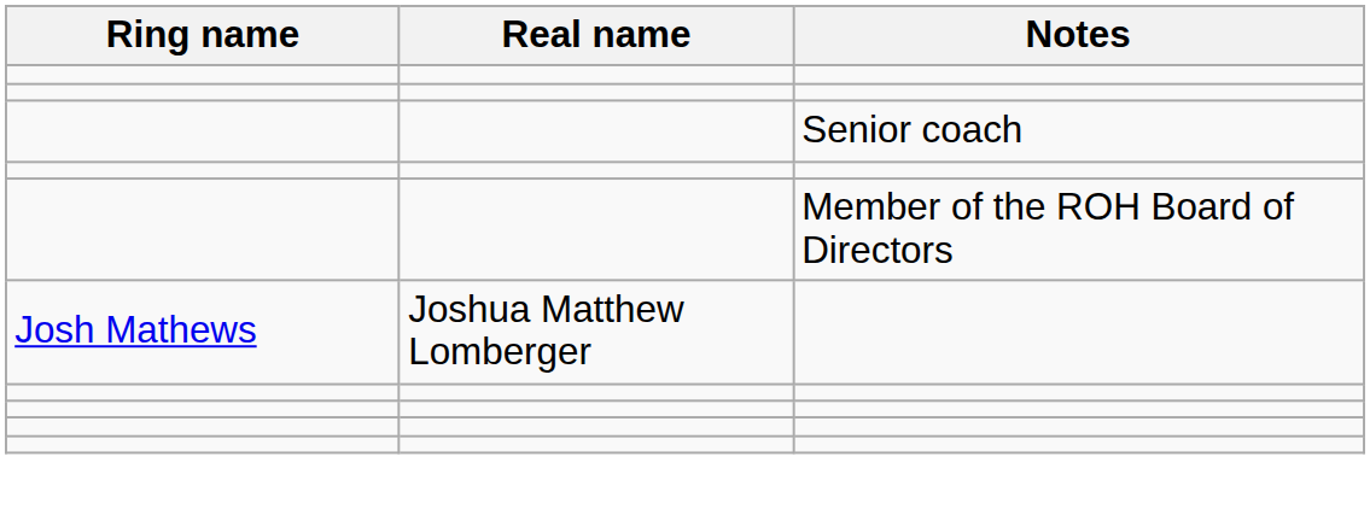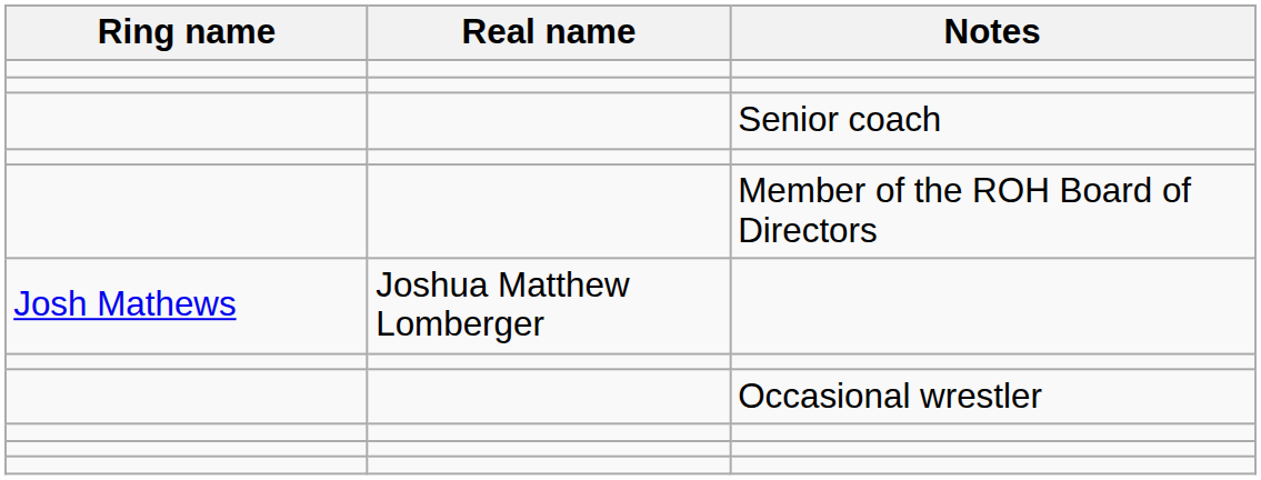+ row: Occasional wrestler
